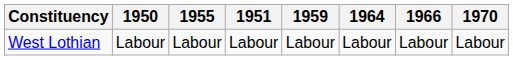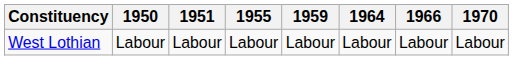columns swapped: 1951 <-> 1955
